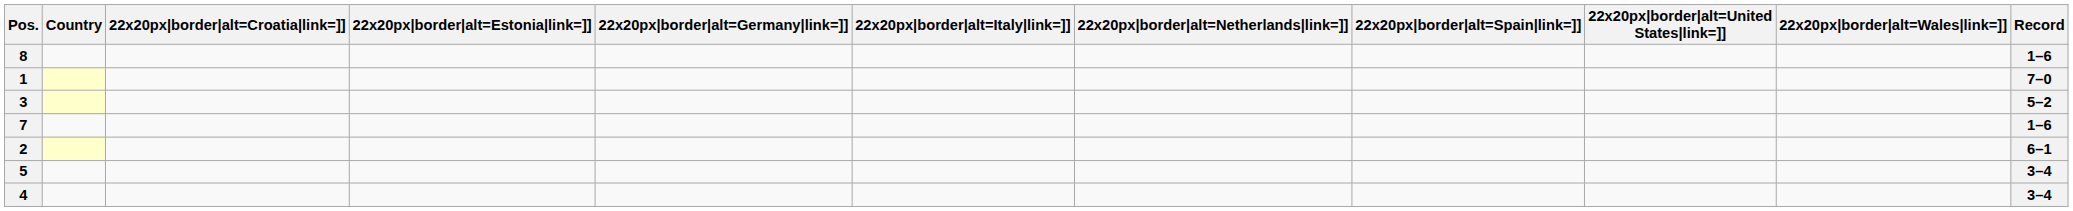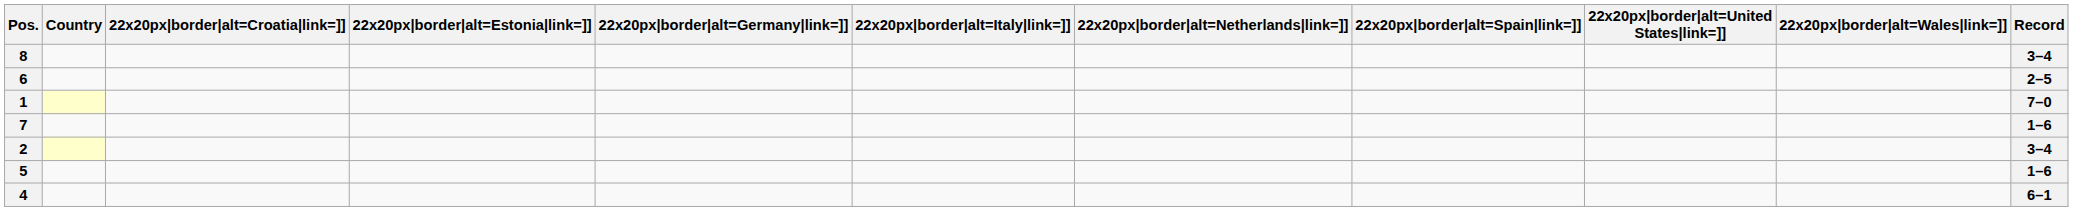8 | Record: 1–6 -> 3–4
+ row: 6 | 2–5
- row: 3 | 5–2
2 | Record: 6–1 -> 3–4
5 | Record: 3–4 -> 1–6
4 | Record: 3–4 -> 6–1
